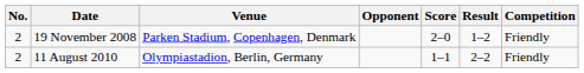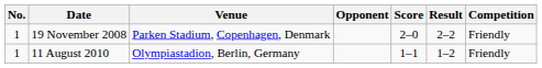19 November 2008 | No.: 2 -> 1
19 November 2008 | Result: 1–2 -> 2–2
11 August 2010 | No.: 2 -> 1
11 August 2010 | Result: 2–2 -> 1–2
